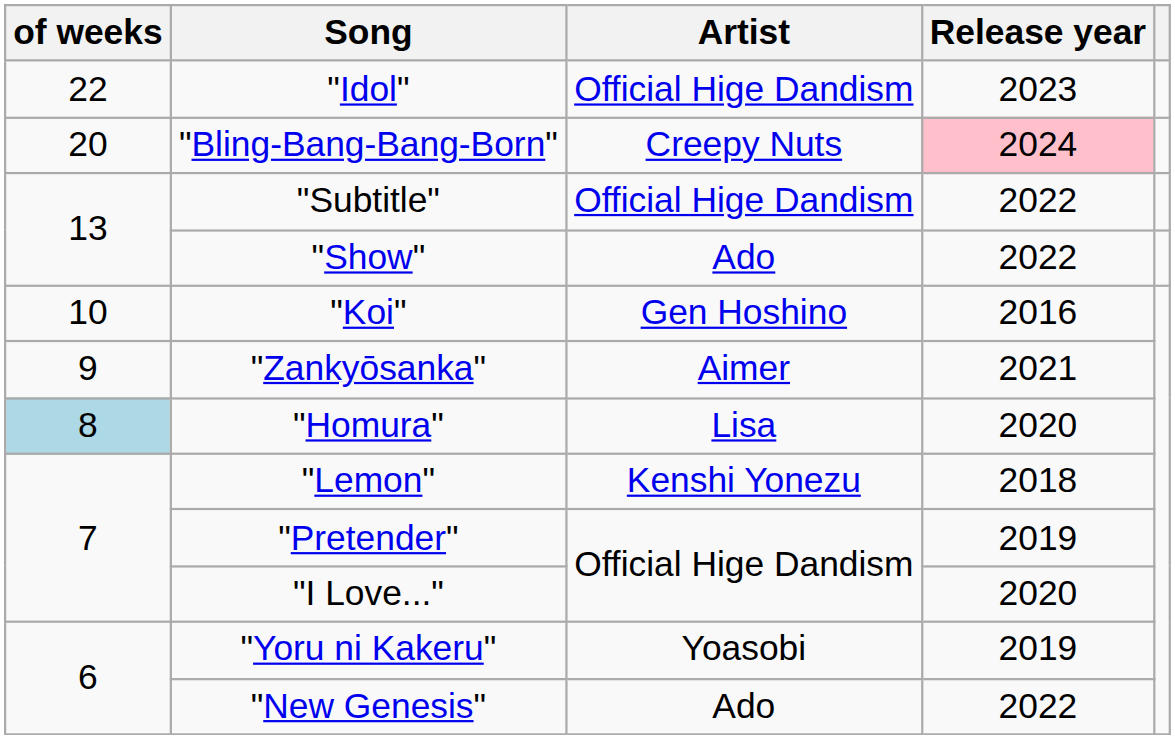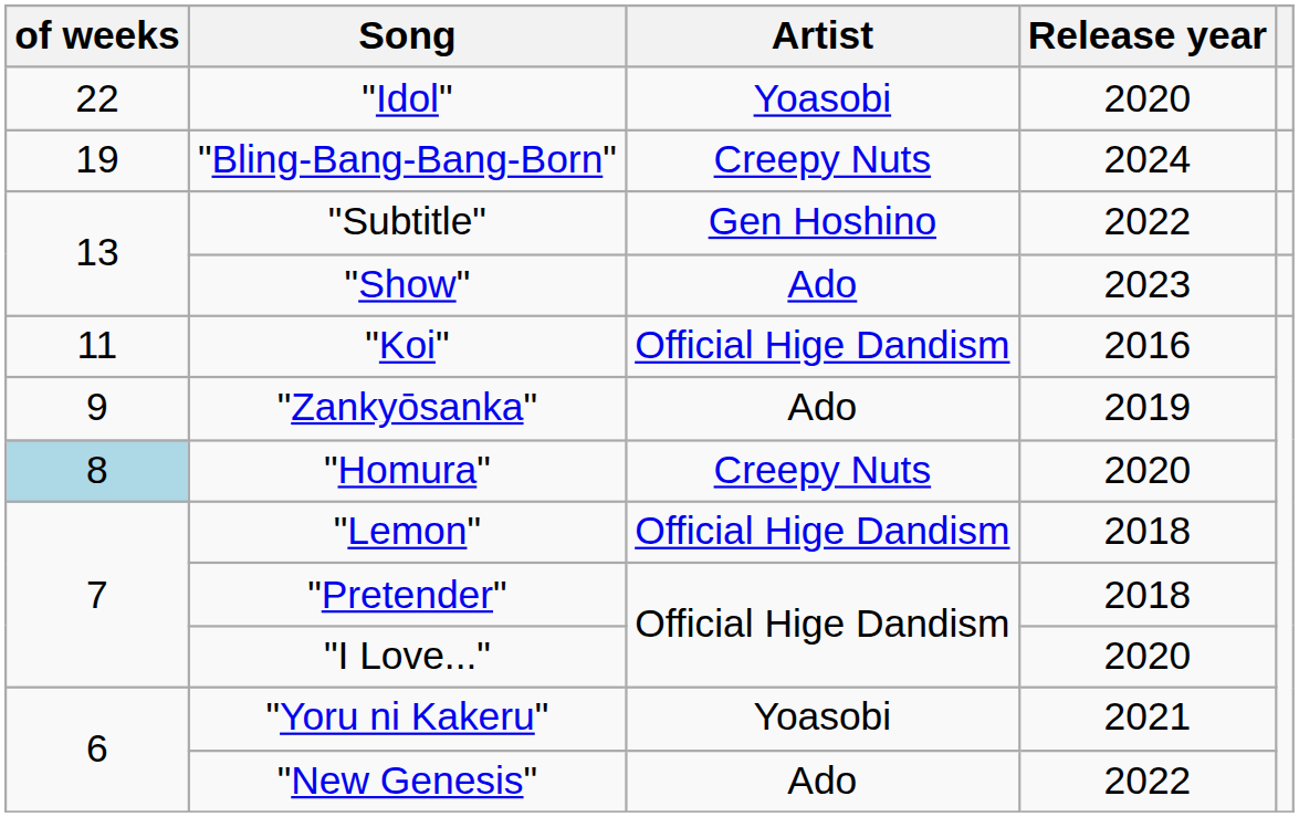"Idol" | Artist: Official Hige Dandism -> Yoasobi
"Idol" | Release year: 2023 -> 2020
"Bling-Bang-Bang-Born" | of weeks: 20 -> 19
"Bling-Bang-Bang-Born" | Release year: pink background -> no background
"Subtitle" | Artist: Official Hige Dandism -> Gen Hoshino
"Show" | Release year: 2022 -> 2023
"Koi" | of weeks: 10 -> 11
"Koi" | Artist: Gen Hoshino -> Official Hige Dandism
"Zankyōsanka" | Artist: Aimer -> Ado
"Zankyōsanka" | Release year: 2021 -> 2019
"Homura" | Artist: Lisa -> Creepy Nuts
"Lemon" | Artist: Kenshi Yonezu -> Official Hige Dandism
"Pretender" | Release year: 2019 -> 2018
"Yoru ni Kakeru" | Release year: 2019 -> 2021
